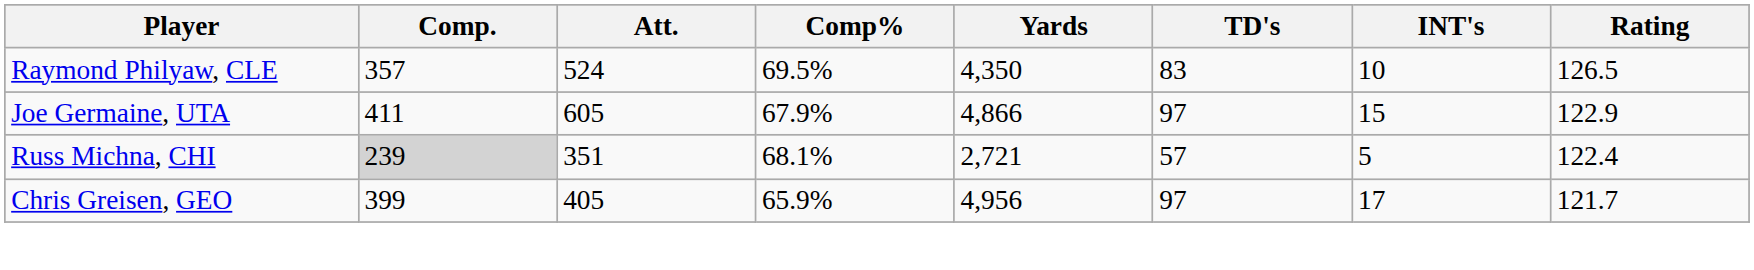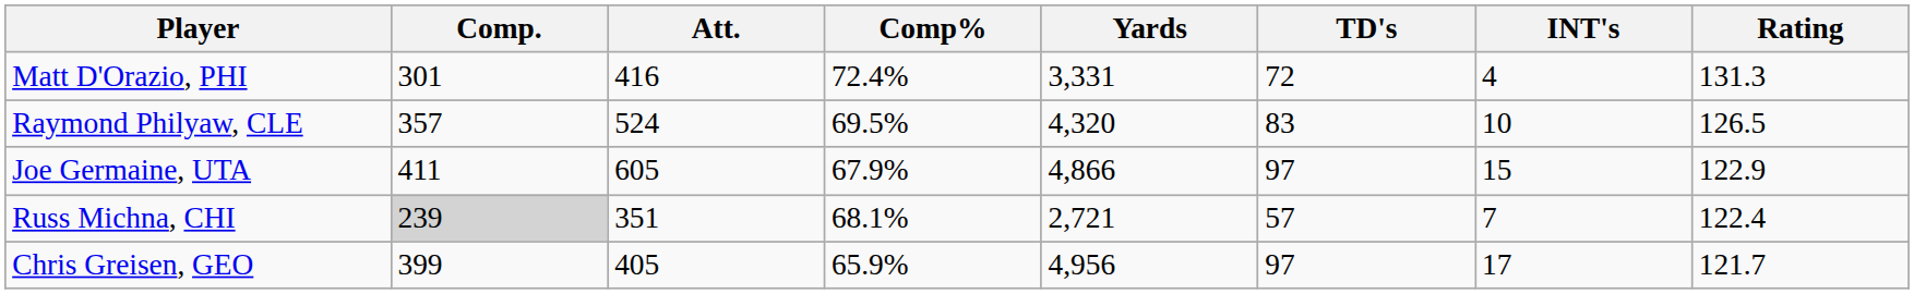+ row: Matt D'Orazio, PHI | 301 | 416 | 72.4% | 3,331 | 72 | 4 | 131.3
Raymond Philyaw, CLE | Yards: 4,350 -> 4,320
Russ Michna, CHI | INT's: 5 -> 7
